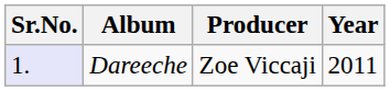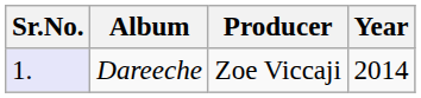Dareeche | Year: 2011 -> 2014
